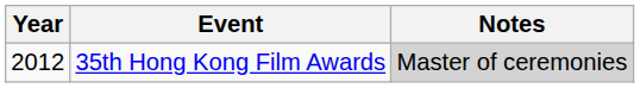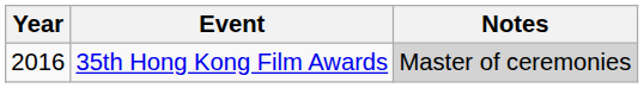35th Hong Kong Film Awards | Year: 2012 -> 2016
